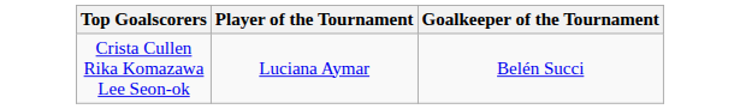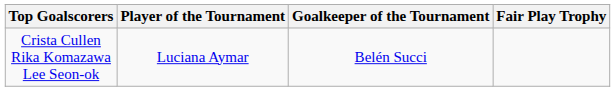+ column: Fair Play Trophy
